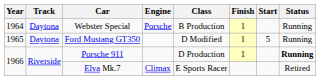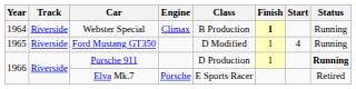Webster Special | Track: Daytona -> Riverside
Webster Special | Engine: Porsche -> Climax
Webster Special | Finish: normal -> bold
Ford Mustang GT350 | Track: Daytona -> Riverside
Ford Mustang GT350 | Start: 5 -> 4
Elva Mk.7 | Engine: Climax -> Porsche
